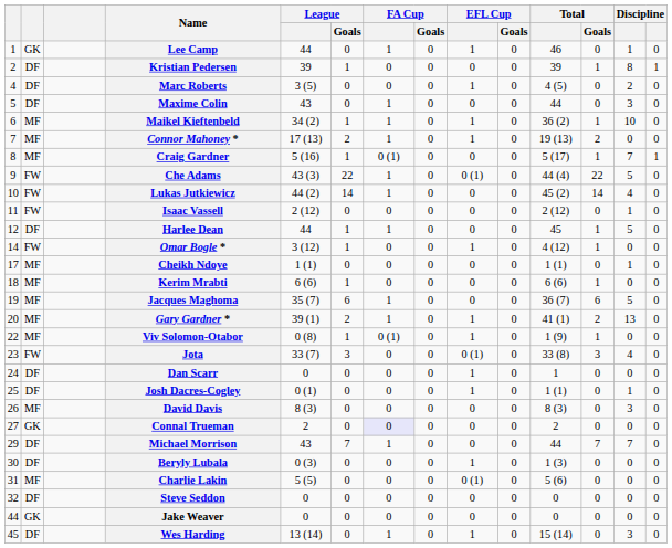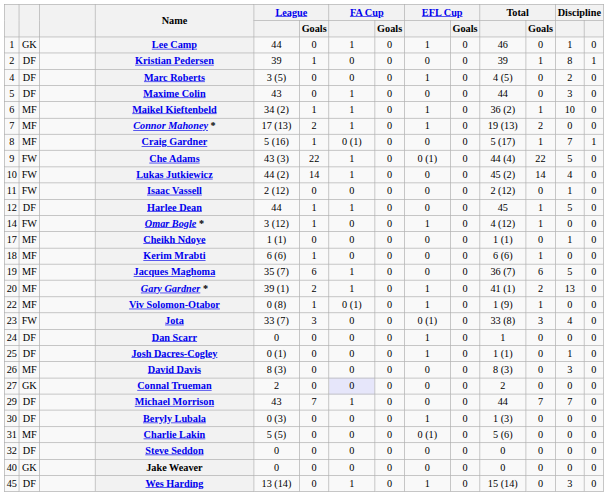Jake Weaver | column 1: 44 -> 40
